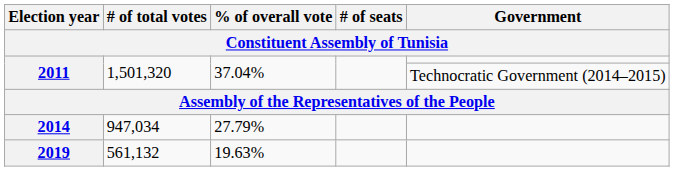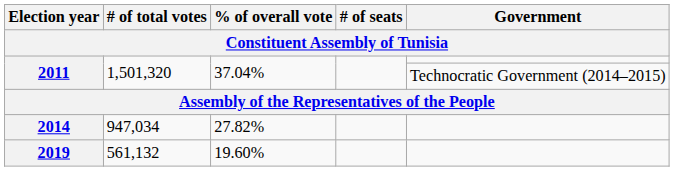2014 | % of overall vote: 27.79% -> 27.82%
2019 | % of overall vote: 19.63% -> 19.60%
